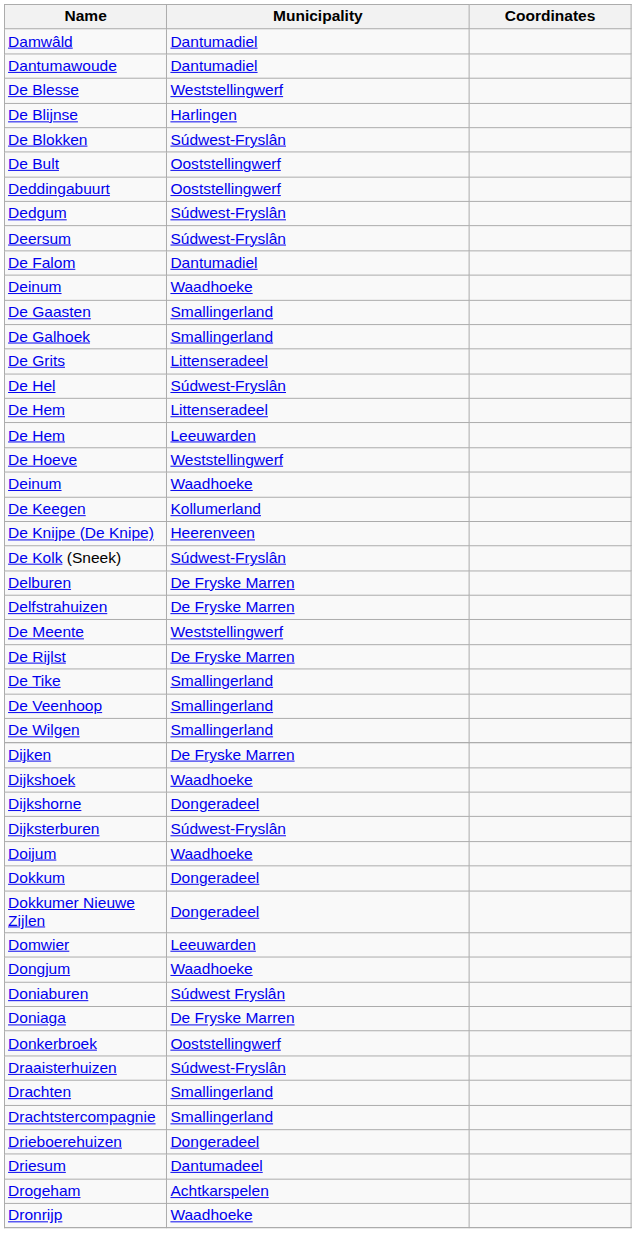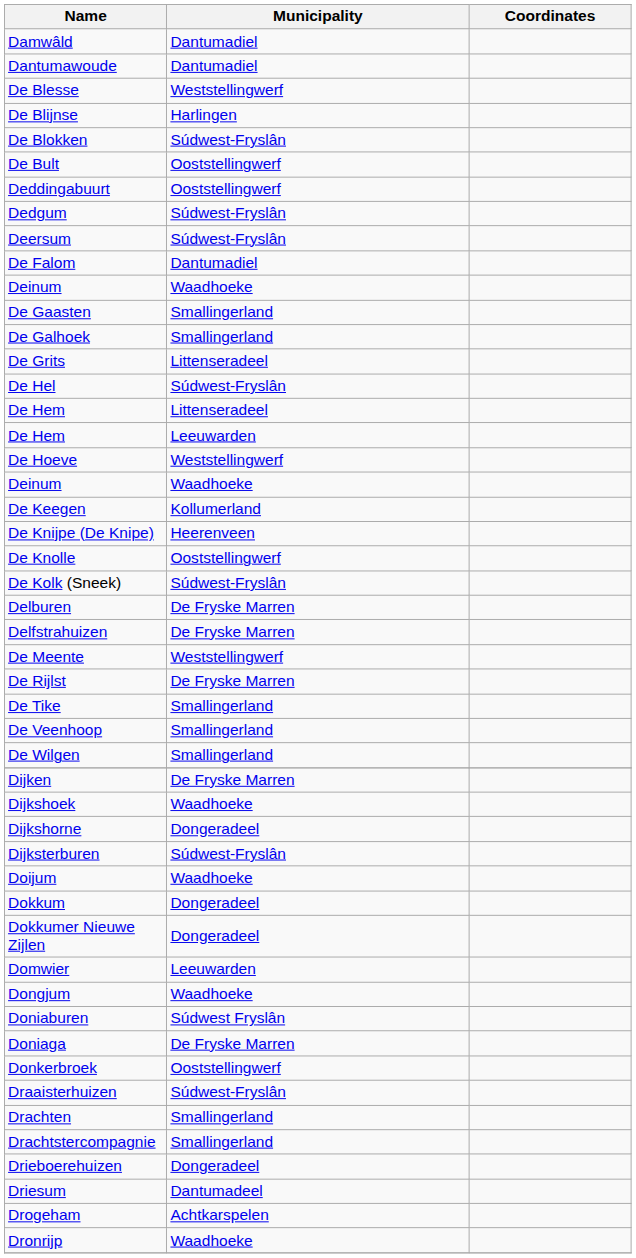+ row: De Knolle | Ooststellingwerf
